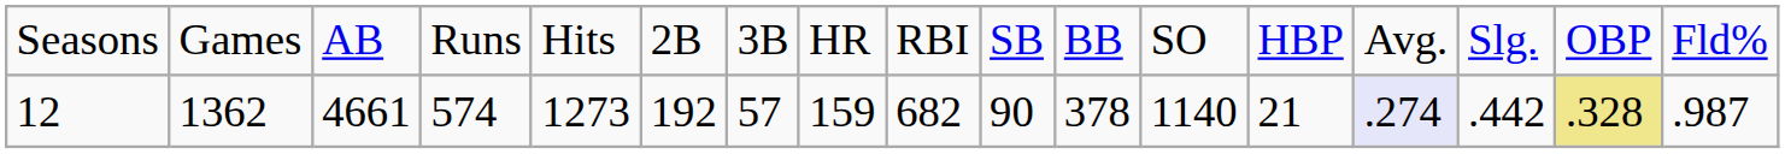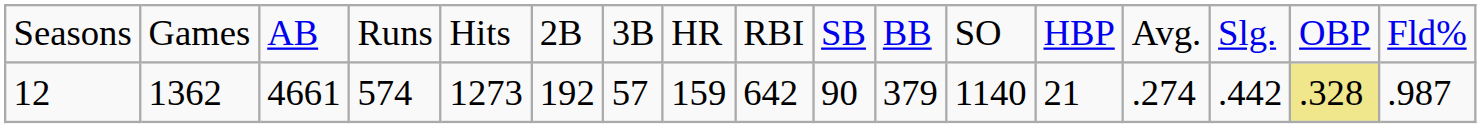12 | column 9: 682 -> 642
12 | column 11: 378 -> 379
12 | column 14: lavender background -> no background
